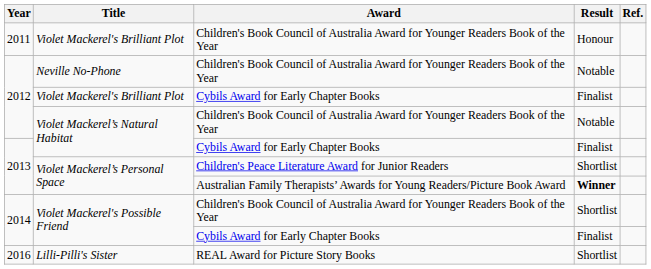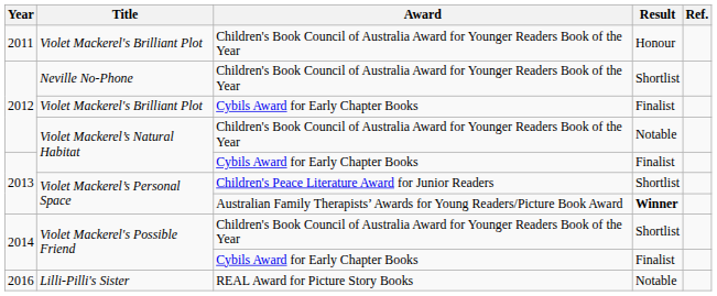Neville No-Phone | Result: Notable -> Shortlist
Lilli-Pilli's Sister | Result: Shortlist -> Notable
